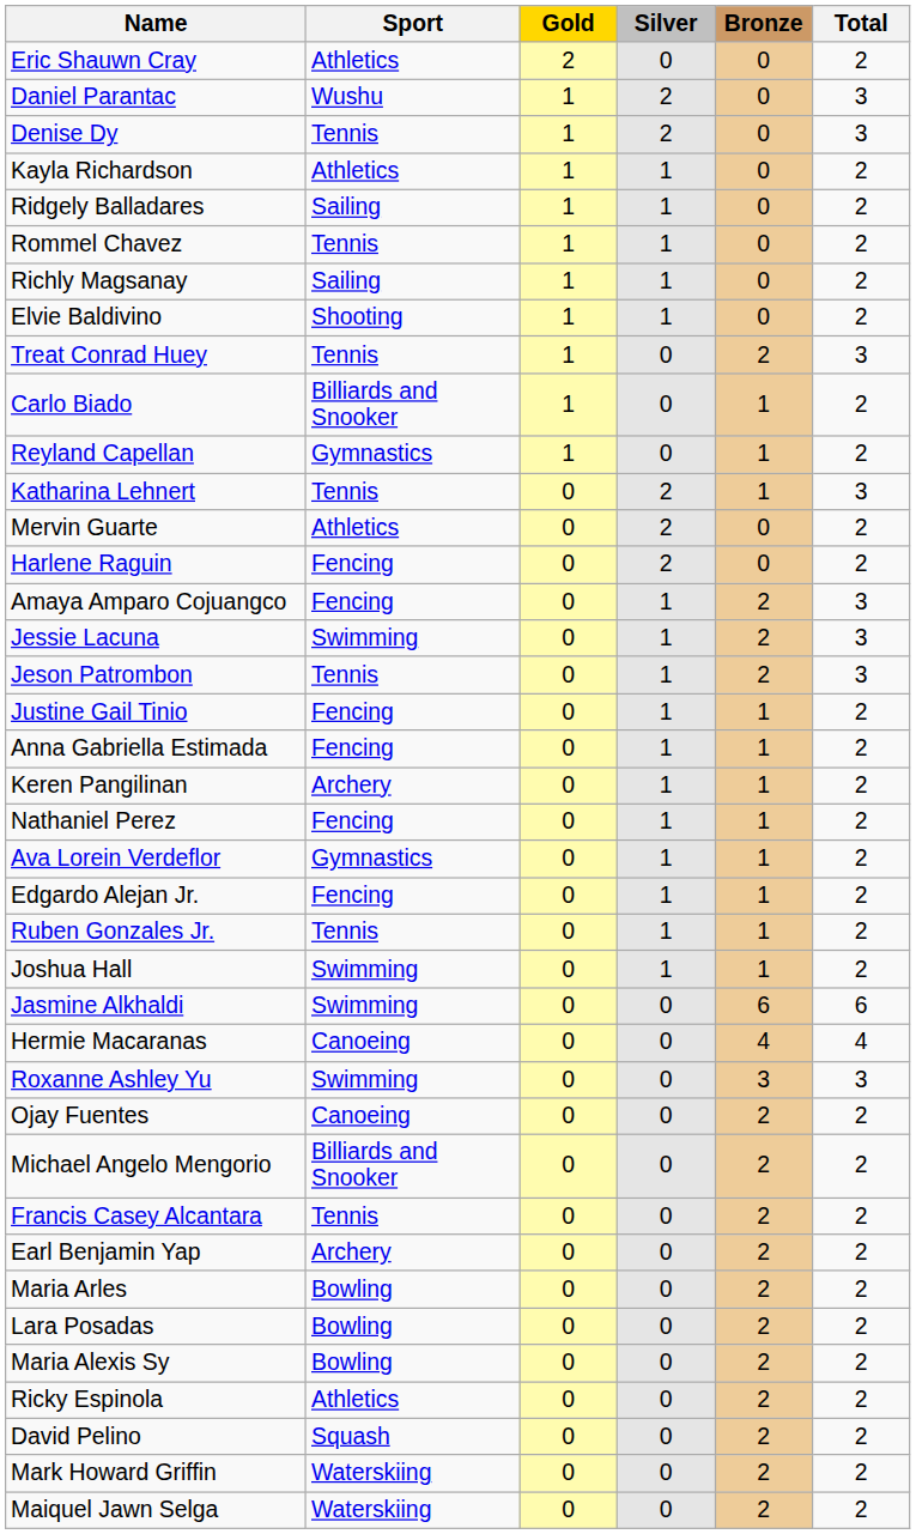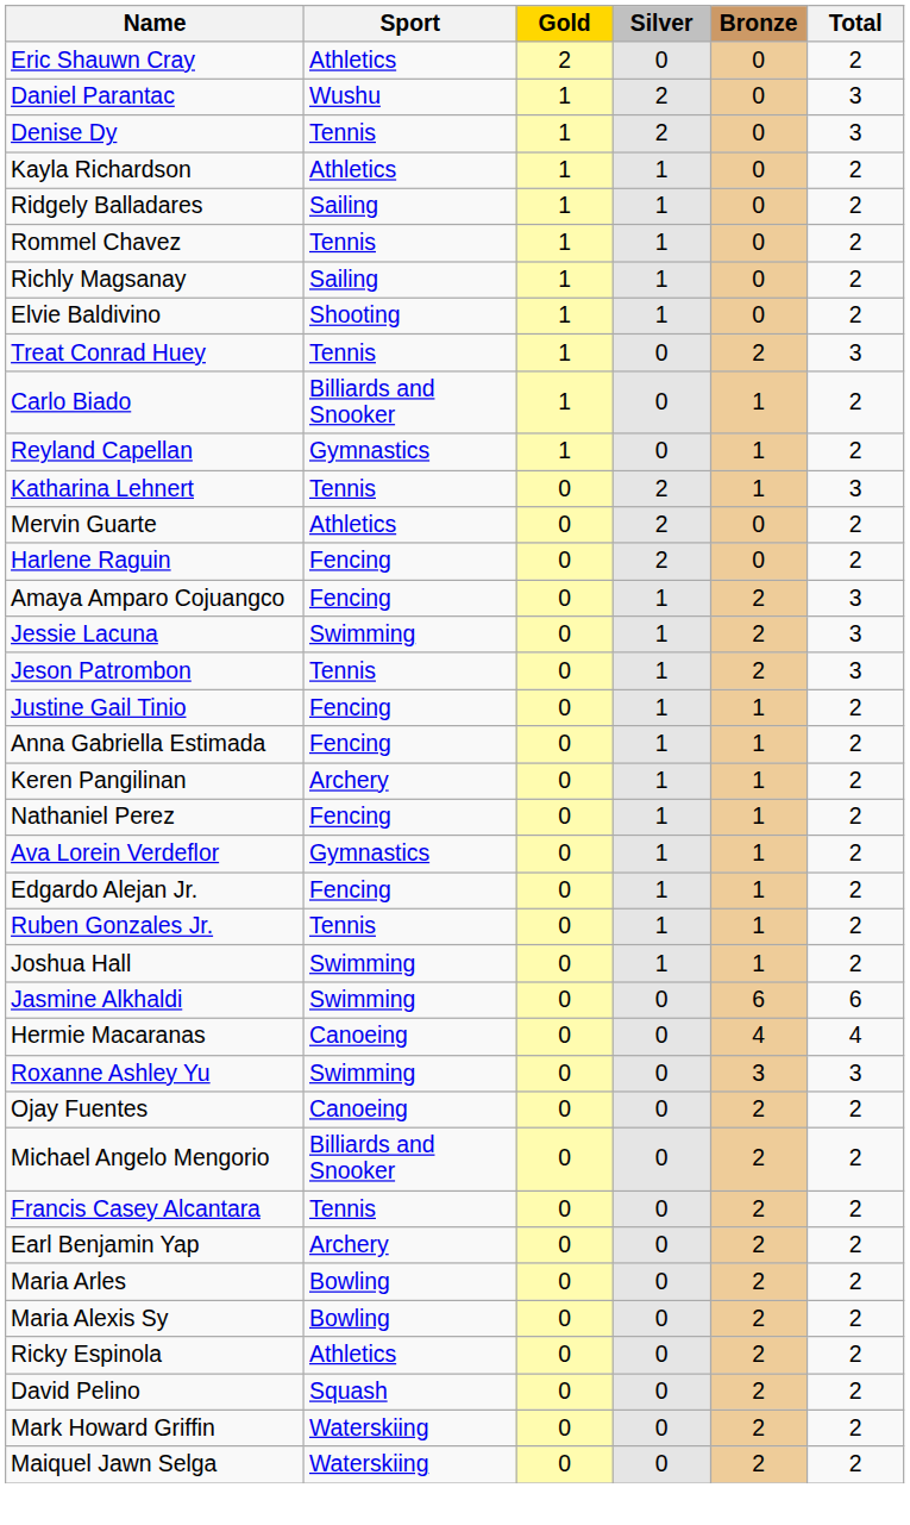- row: Lara Posadas | Bowling | 0 | 0 | 2 | 2
